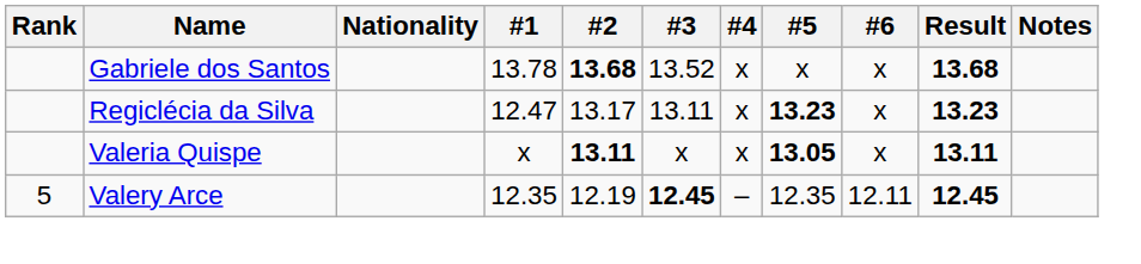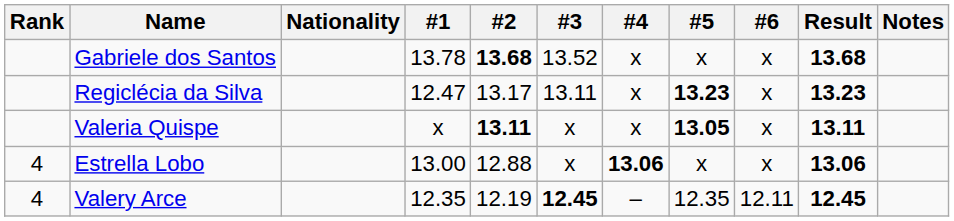+ row: 4 | Estrella Lobo | 13.00 | 12.88 | x | 13.06 | x | x | 13.06
Valery Arce | Rank: 5 -> 4
